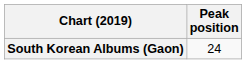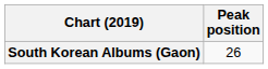South Korean Albums (Gaon) | Peak position: 24 -> 26
